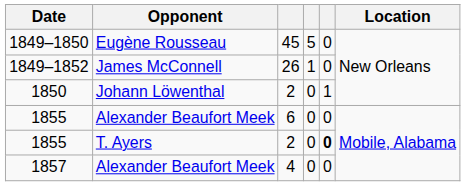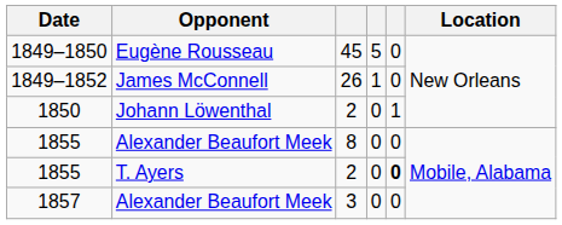1855 / Alexander Beaufort Meek | column 3: 6 -> 8
1857 | column 3: 4 -> 3
